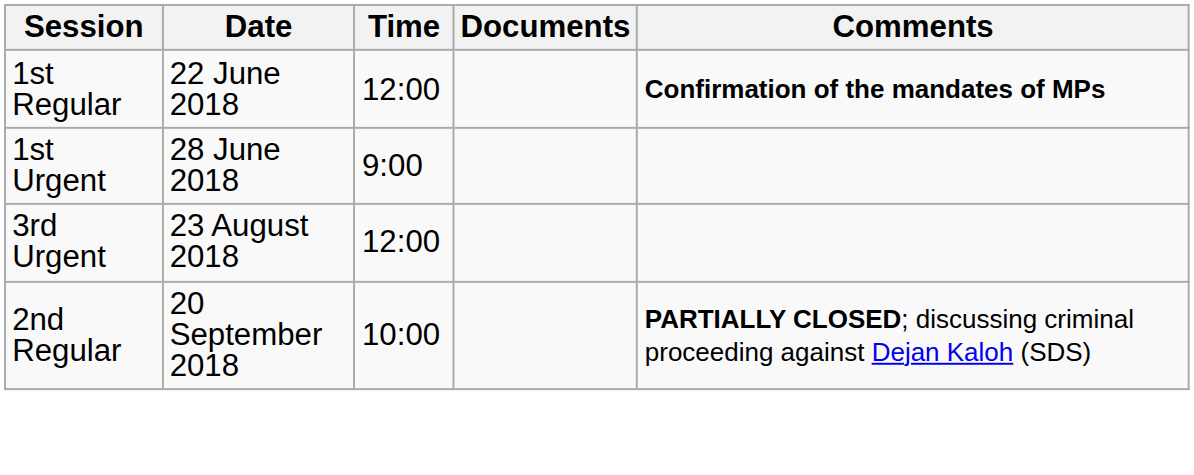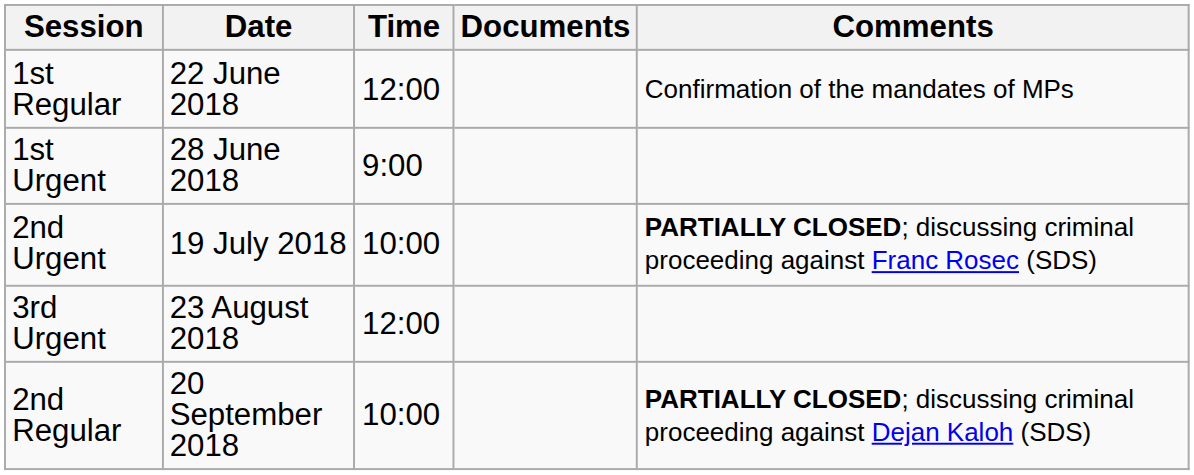1st Regular | Comments: bold -> normal
+ row: 2nd Urgent | 19 July 2018 | 10:00 | PARTIALLY CLOSED; discussing criminal proceeding against Franc Rosec (SDS)
